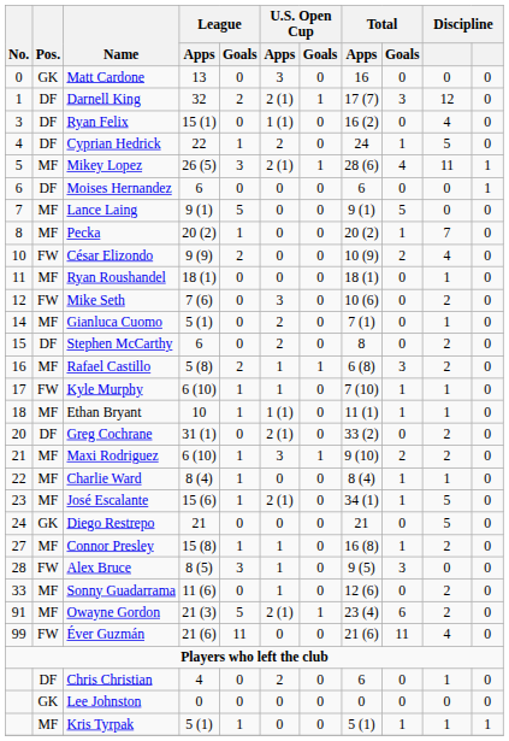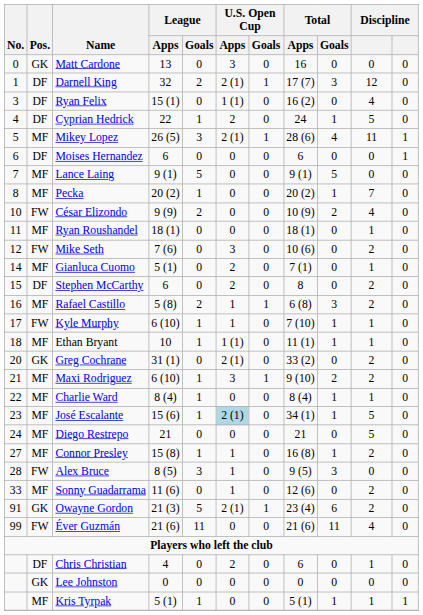Greg Cochrane | Pos.: DF -> GK
José Escalante | U.S. Open Cup / Apps: no background -> lightblue background
Diego Restrepo | Pos.: GK -> MF
Owayne Gordon | Pos.: MF -> GK
